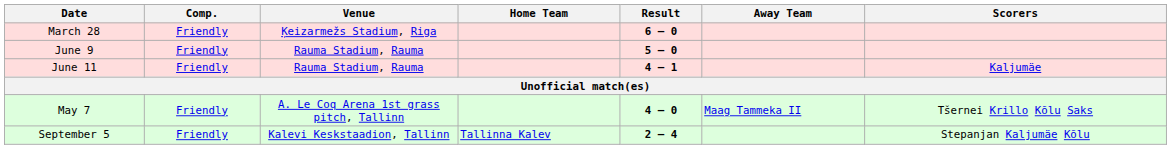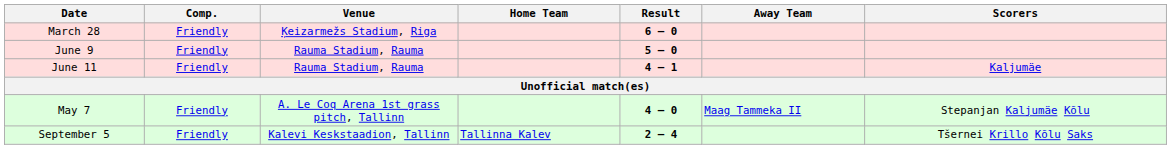May 7 | Scorers: Tšernei Krillo Kõlu Saks -> Stepanjan Kaljumäe Kõlu
September 5 | Scorers: Stepanjan Kaljumäe Kõlu -> Tšernei Krillo Kõlu Saks
